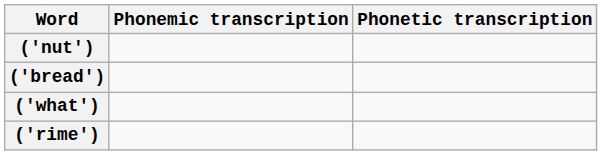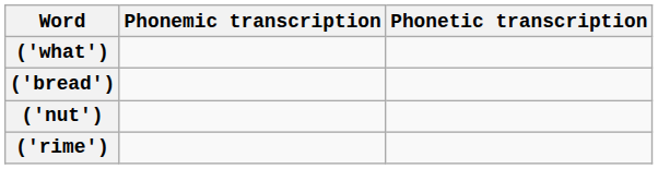rows swapped: ('what') <-> ('nut')
